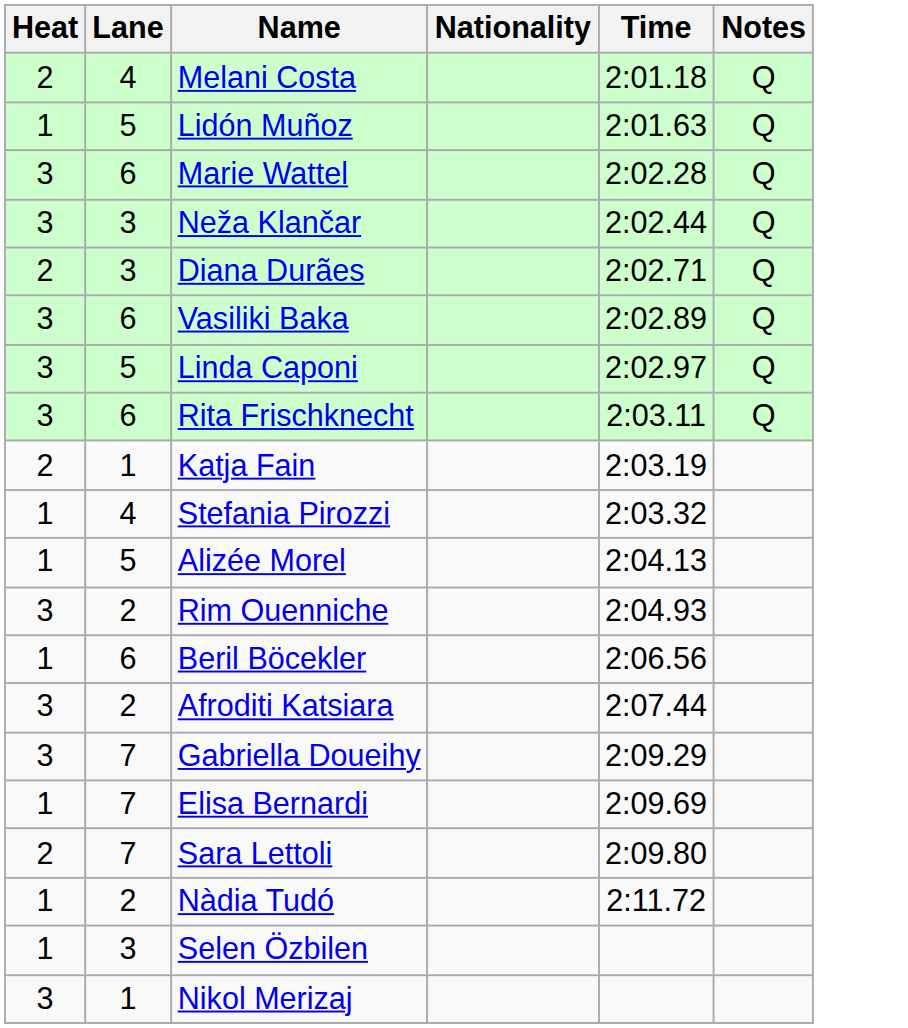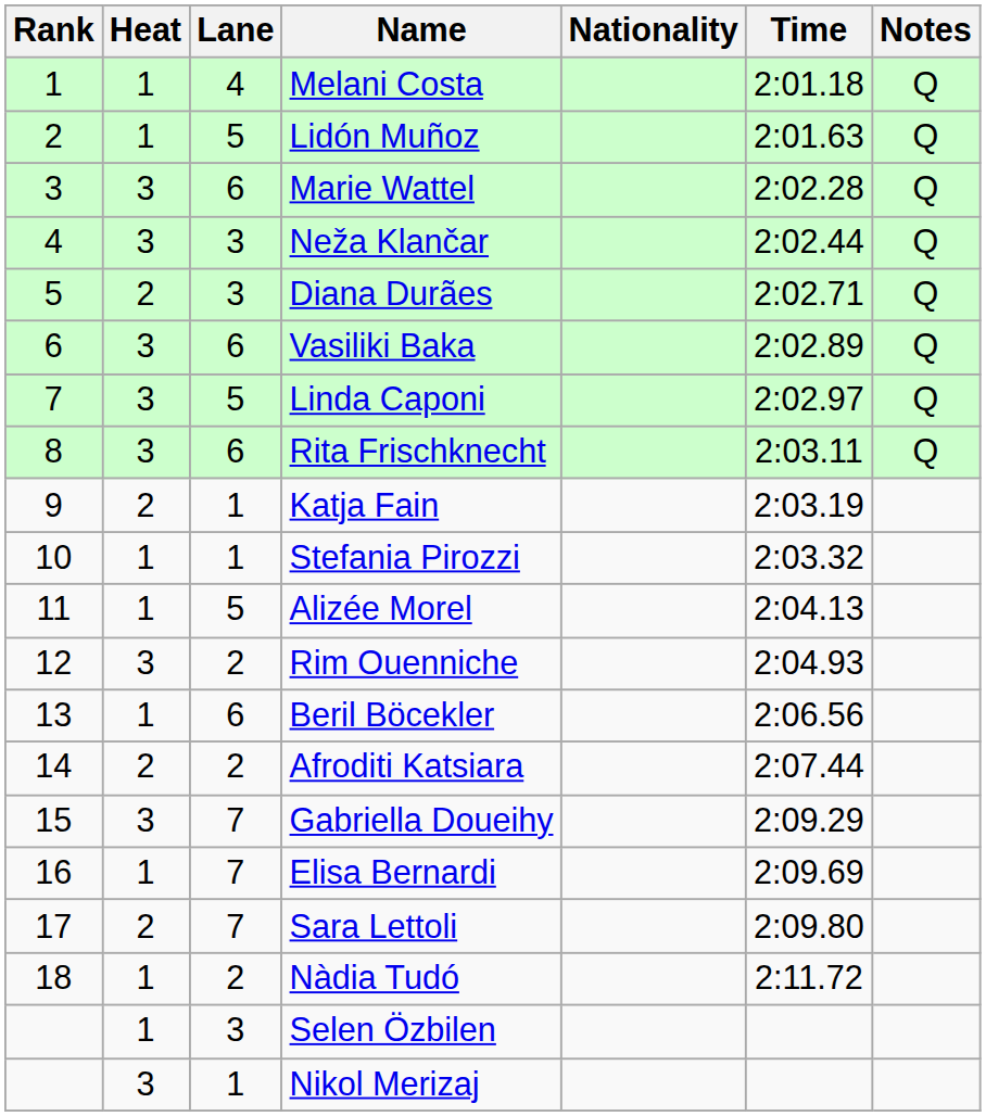+ column: Rank | 1 | 2 | 3 | 4 | 5 | 6 | 7 | 8 | 9 | 10 | 11 | 12 | 13 | 14 | 15 | 16 | 17 | 18
Melani Costa | Heat: 2 -> 1
Stefania Pirozzi | Lane: 4 -> 1
Afroditi Katsiara | Heat: 3 -> 2
